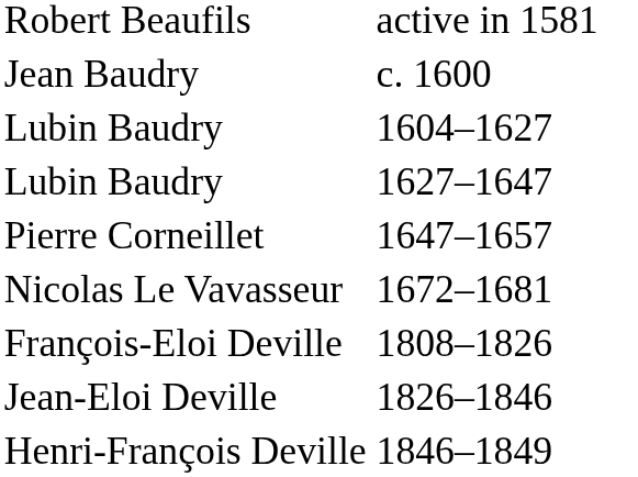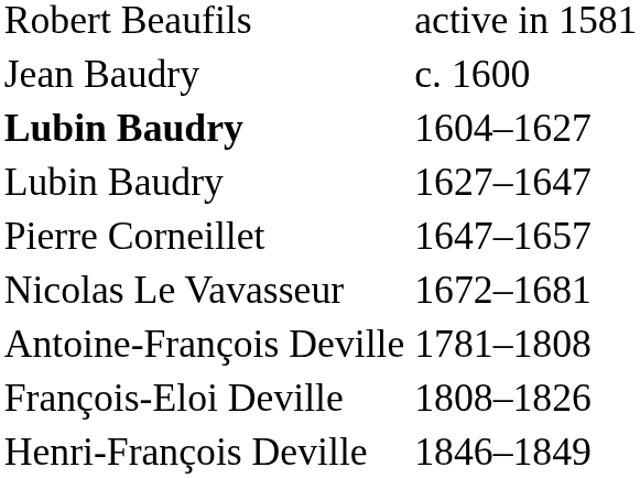1604–1627 | column 1: normal -> bold
+ row: Antoine-François Deville | 1781–1808
- row: Jean-Eloi Deville | 1826–1846
